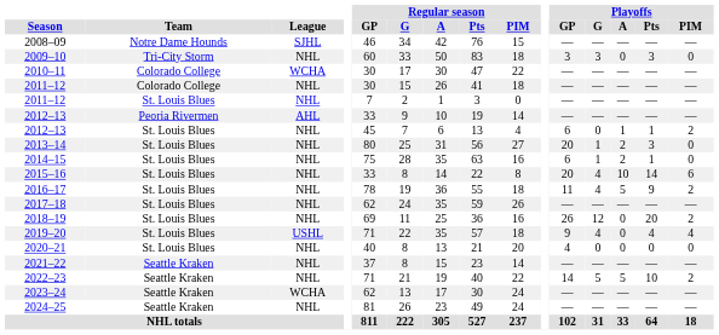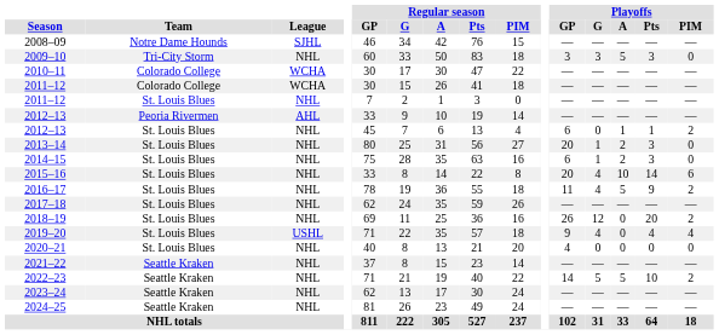2009–10 | Playoffs / A: 0 -> 5
2011–12 / Colorado College | League: NHL -> WCHA
2014–15 | Playoffs / Pts: 1 -> 3
2023–24 | League: WCHA -> NHL
